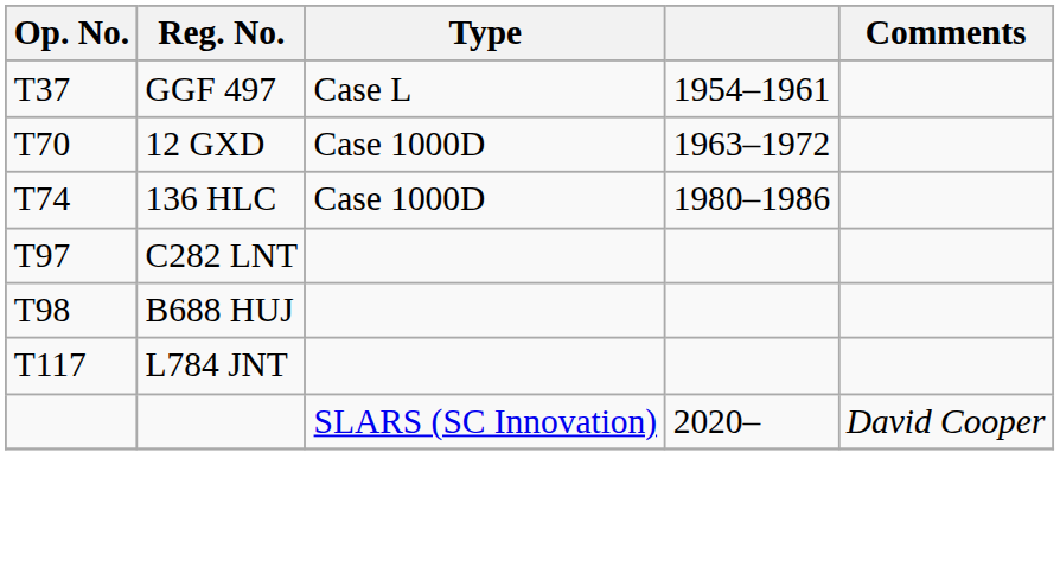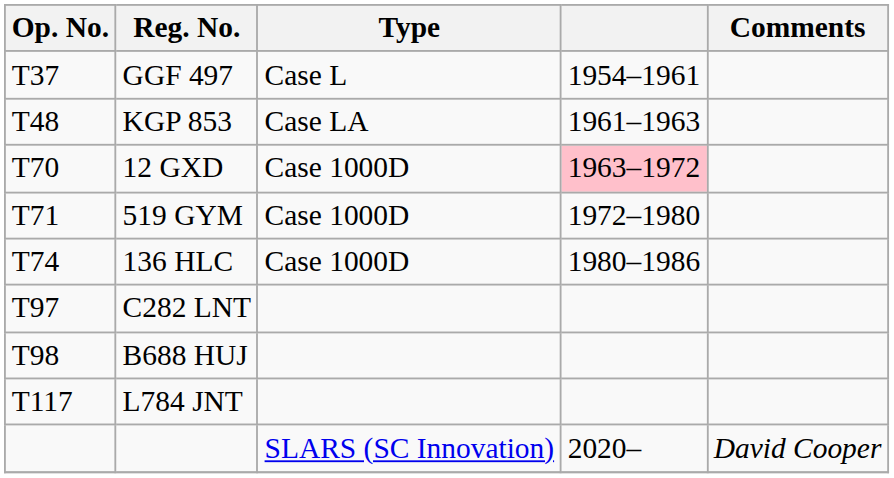+ row: T48 | KGP 853 | Case LA | 1961–1963
12 GXD | column 4: no background -> pink background
+ row: T71 | 519 GYM | Case 1000D | 1972–1980
